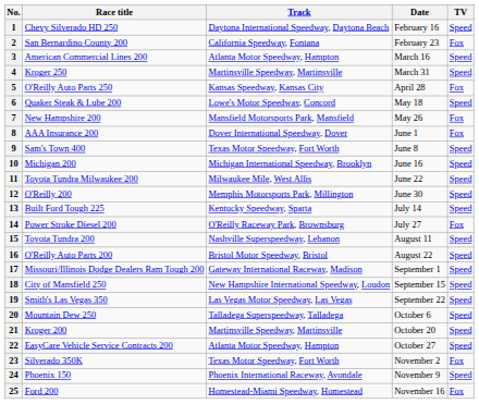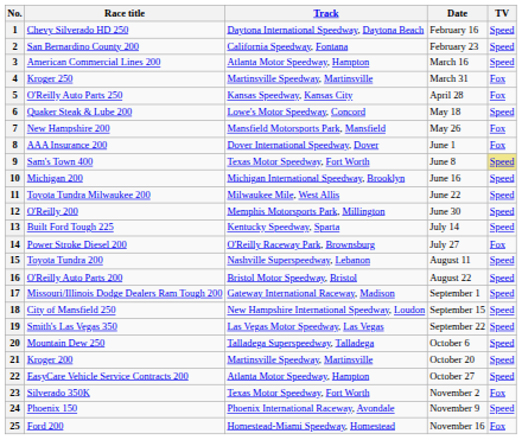2 | TV: Fox -> Speed
4 | TV: Speed -> Fox
9 | TV: no background -> khaki background
